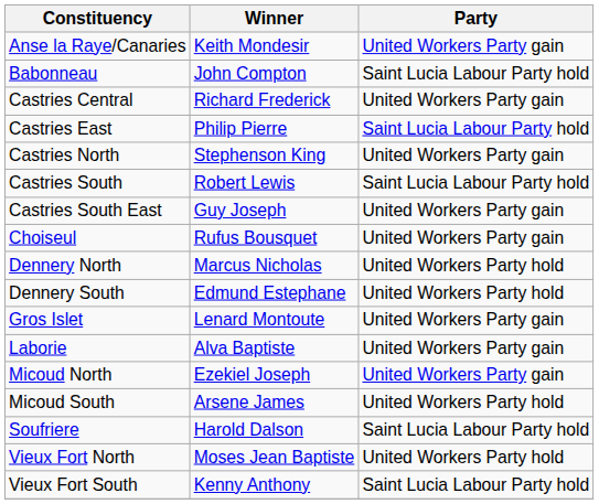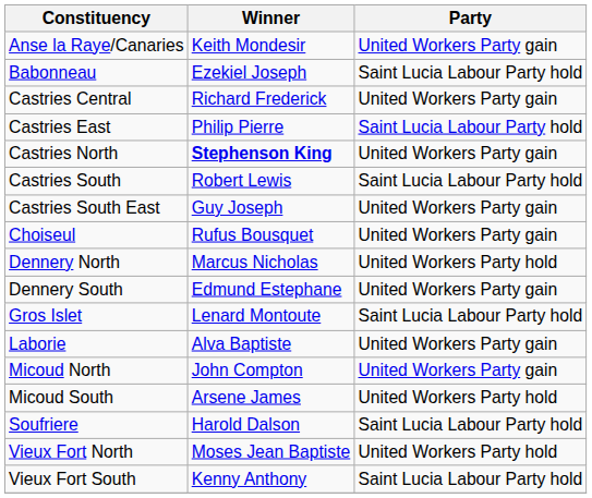Babonneau | Winner: John Compton -> Ezekiel Joseph
Castries North | Winner: normal -> bold
Dennery South | Party: United Workers Party hold -> United Workers Party gain
Gros Islet | Party: United Workers Party gain -> Saint Lucia Labour Party hold
Micoud North | Winner: Ezekiel Joseph -> John Compton
